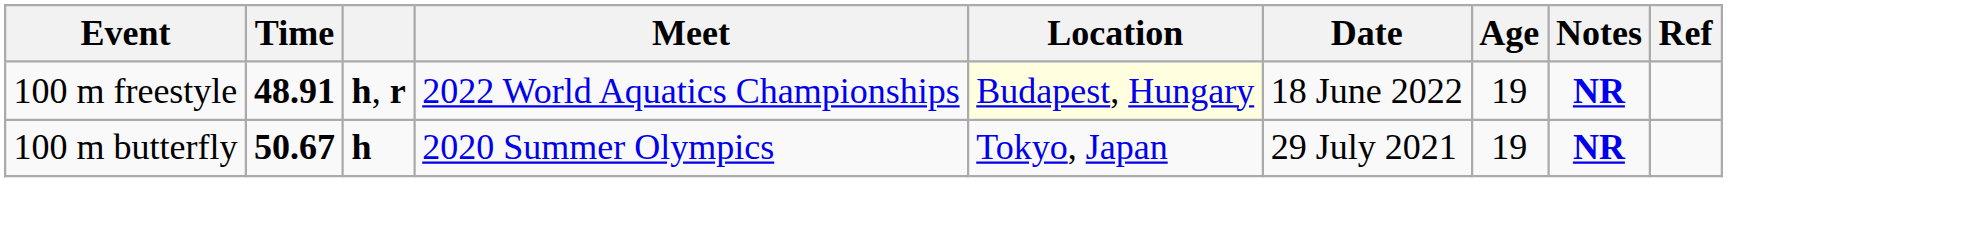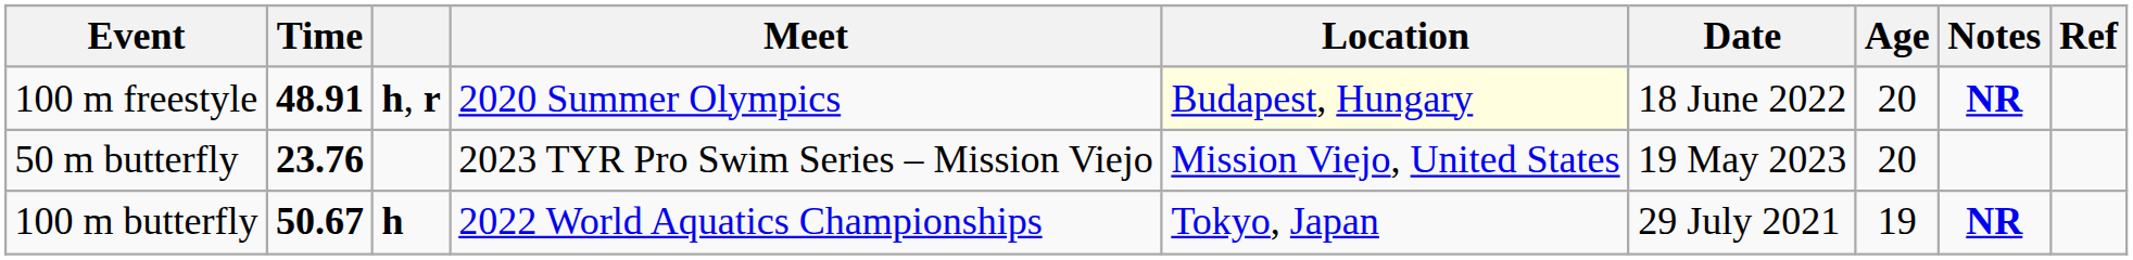100 m freestyle | Meet: 2022 World Aquatics Championships -> 2020 Summer Olympics
100 m freestyle | Age: 19 -> 20
+ row: 50 m butterfly | 23.76 | 2023 TYR Pro Swim Series – Mission Viejo | Mission Viejo, United States | 19 May 2023 | 20
100 m butterfly | Meet: 2020 Summer Olympics -> 2022 World Aquatics Championships
